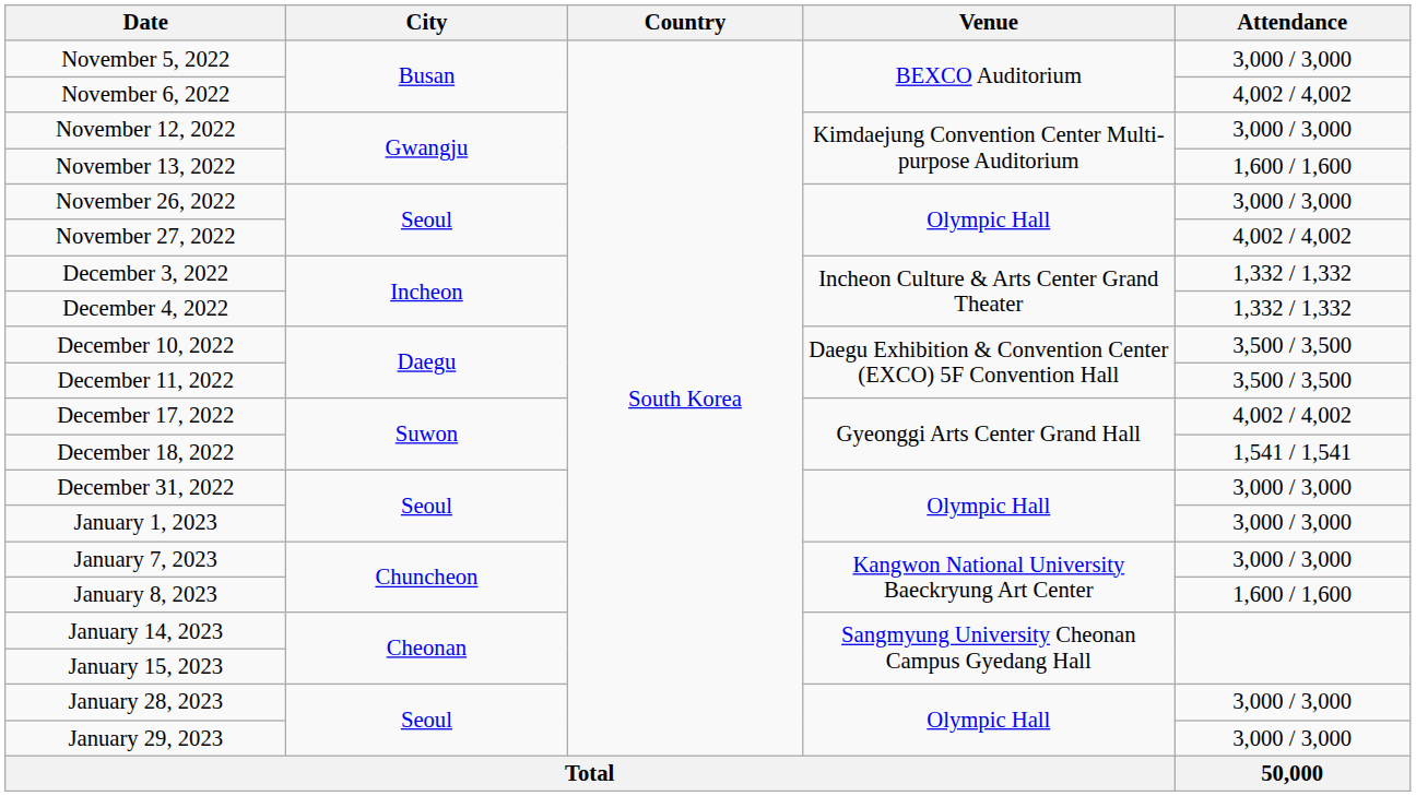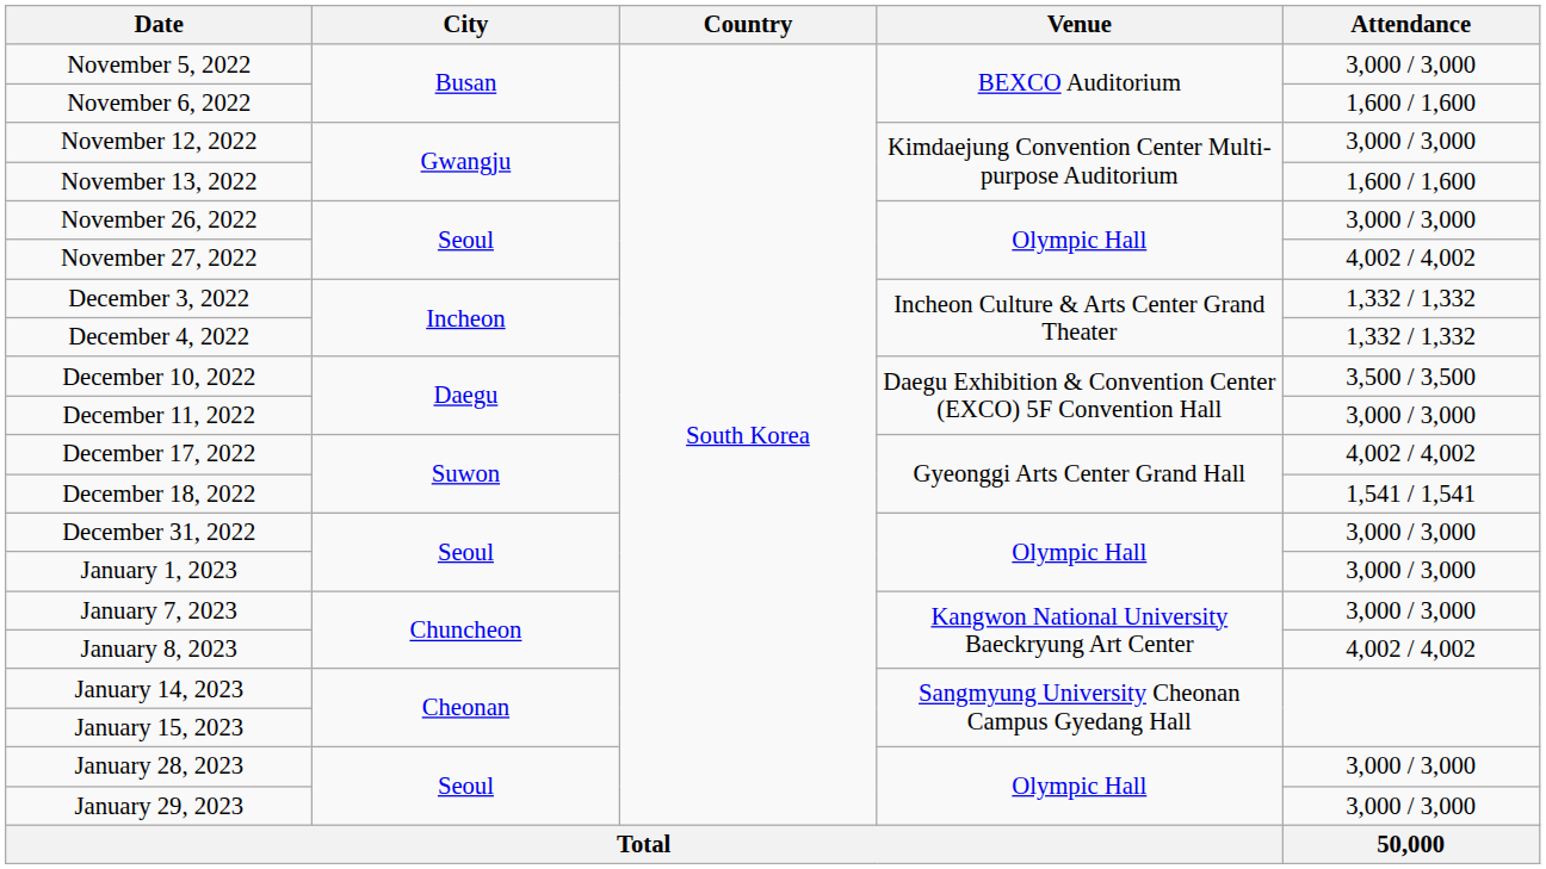November 6, 2022 | Attendance: 4,002 / 4,002 -> 1,600 / 1,600
December 11, 2022 | Attendance: 3,500 / 3,500 -> 3,000 / 3,000
January 8, 2023 | Attendance: 1,600 / 1,600 -> 4,002 / 4,002
